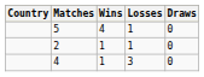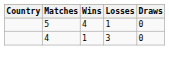- row: 2 | 1 | 1 | 0
